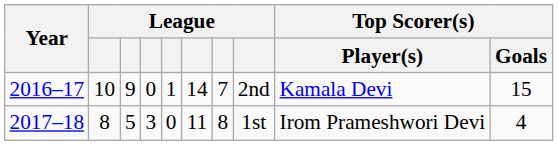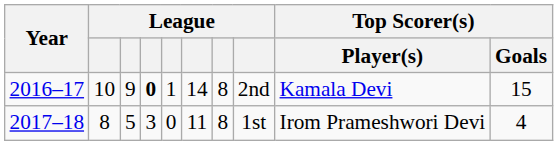2016–17 | column 4: normal -> bold
2016–17 | column 7: 7 -> 8
